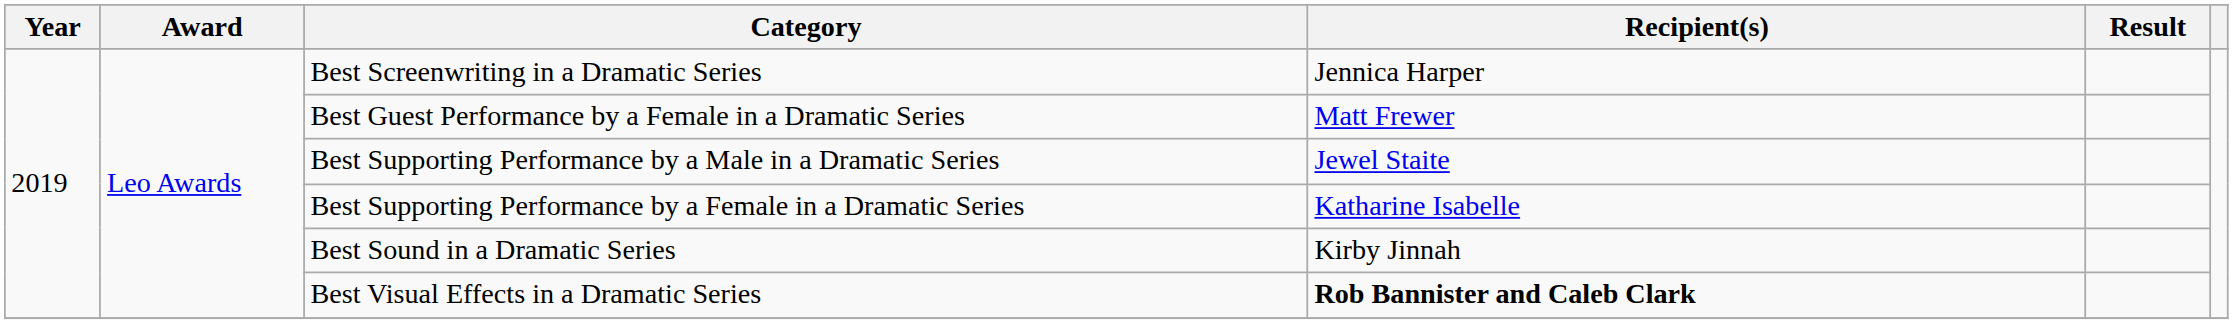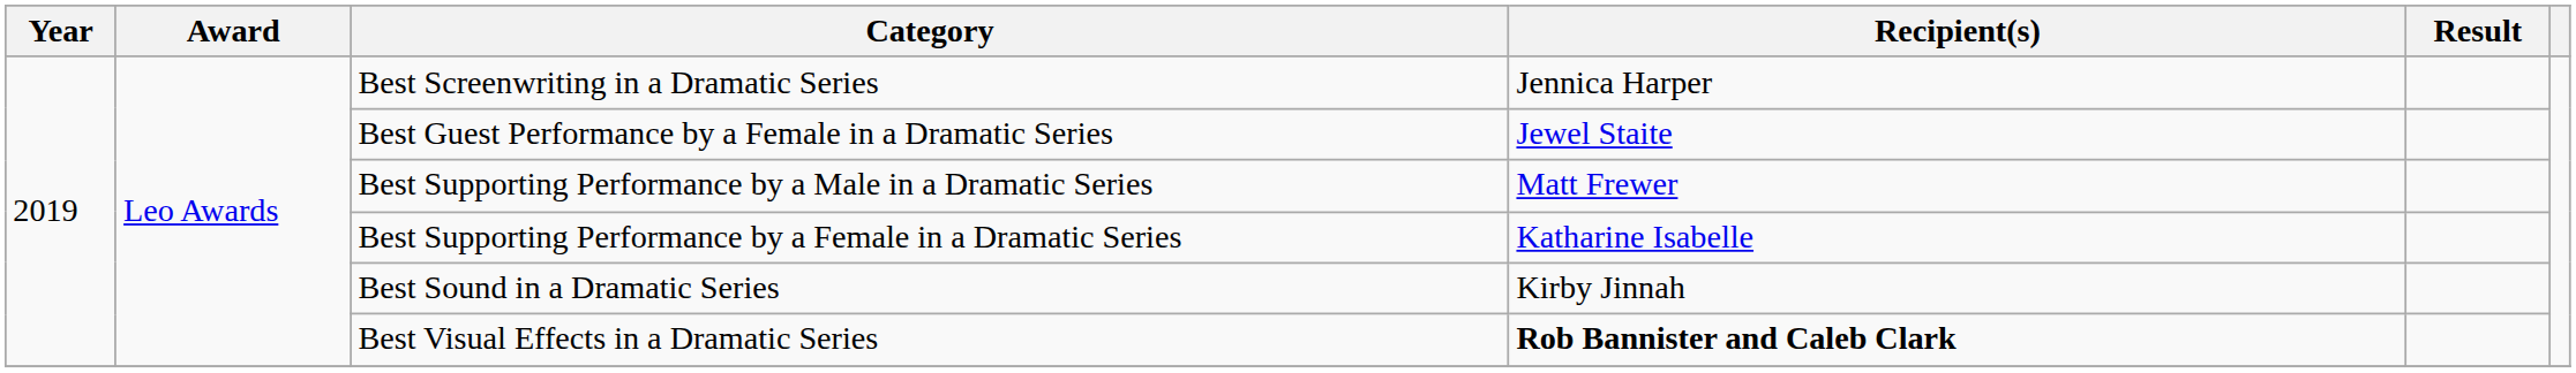Best Guest Performance by a Female in a Dramatic Series | Recipient(s): Matt Frewer -> Jewel Staite
Best Supporting Performance by a Male in a Dramatic Series | Recipient(s): Jewel Staite -> Matt Frewer
